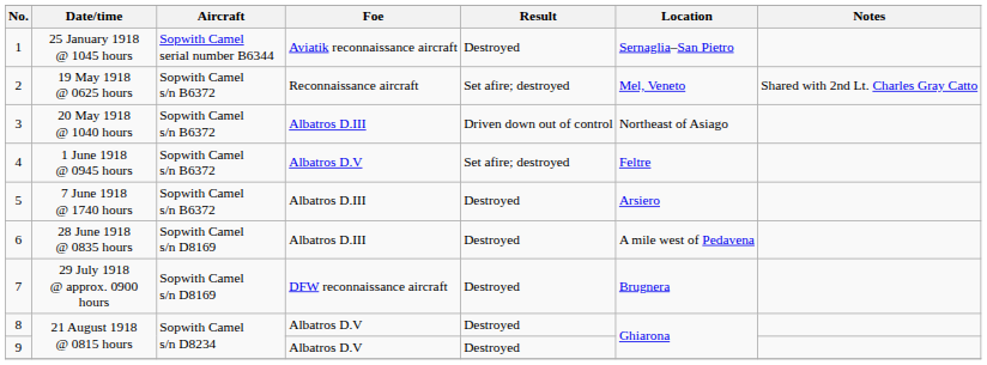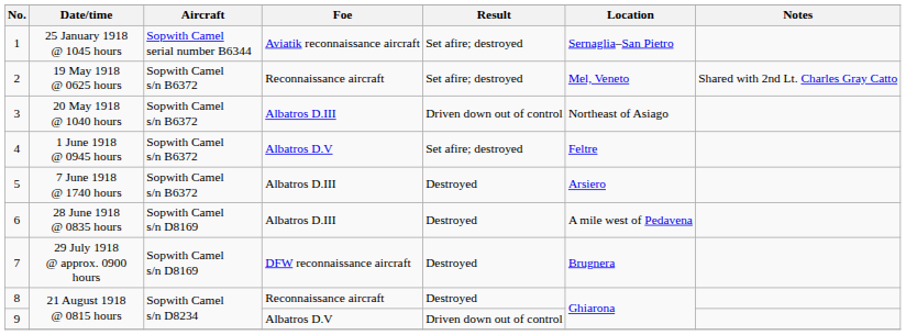1 | Result: Destroyed -> Set afire; destroyed
8 | Foe: Albatros D.V -> Reconnaissance aircraft
9 | Result: Destroyed -> Driven down out of control
